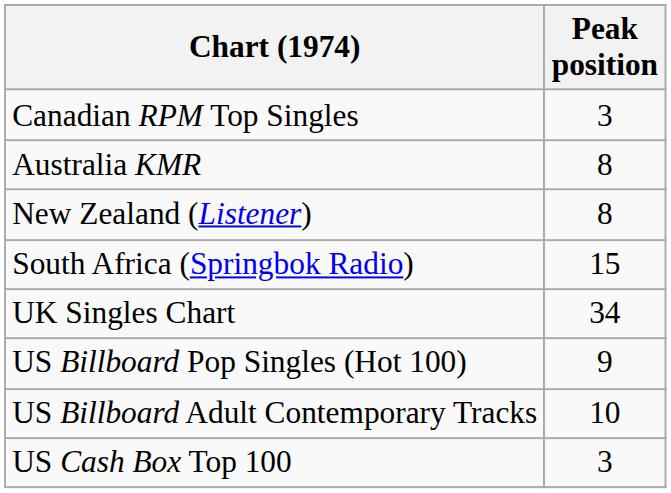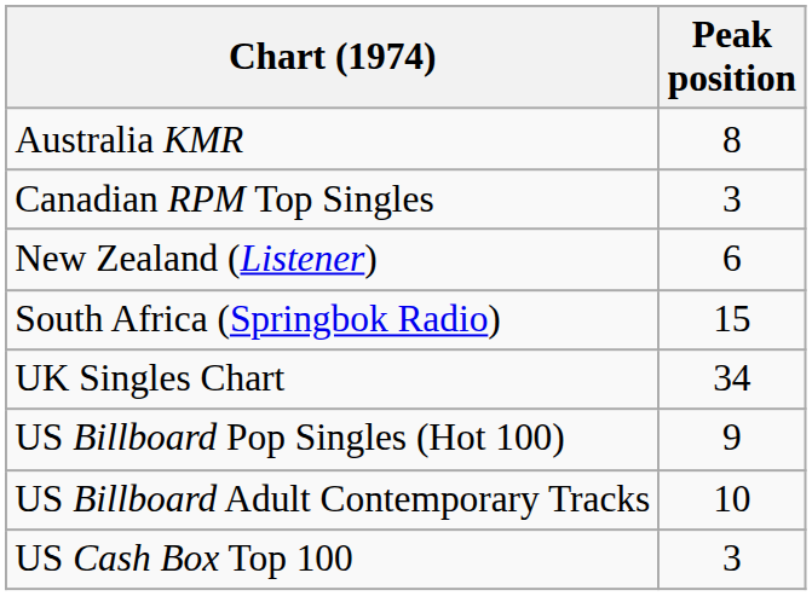rows swapped: Australia KMR <-> Canadian RPM Top Singles
New Zealand (Listener) | Peak position: 8 -> 6
